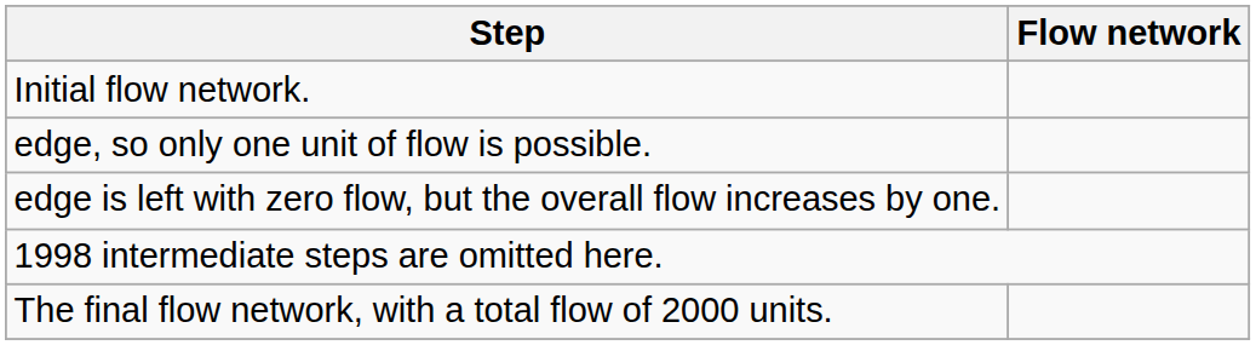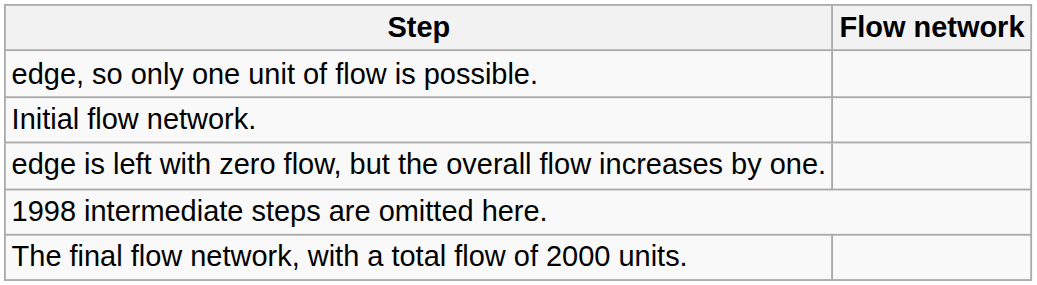rows swapped: Initial flow network. <-> edge, so only one unit of flow is possible.
